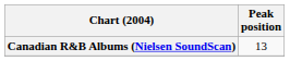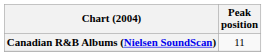Canadian R&B Albums (Nielsen SoundScan) | Peak position: 13 -> 11
